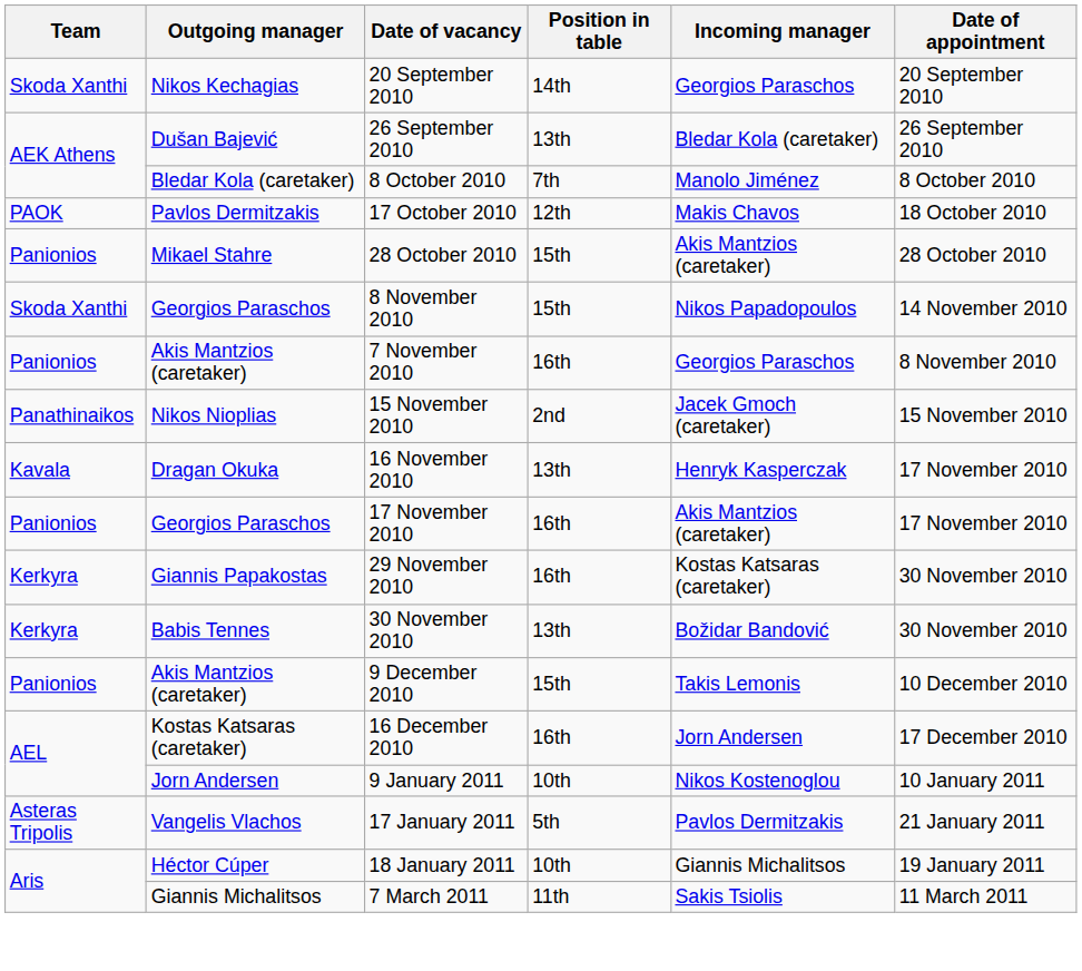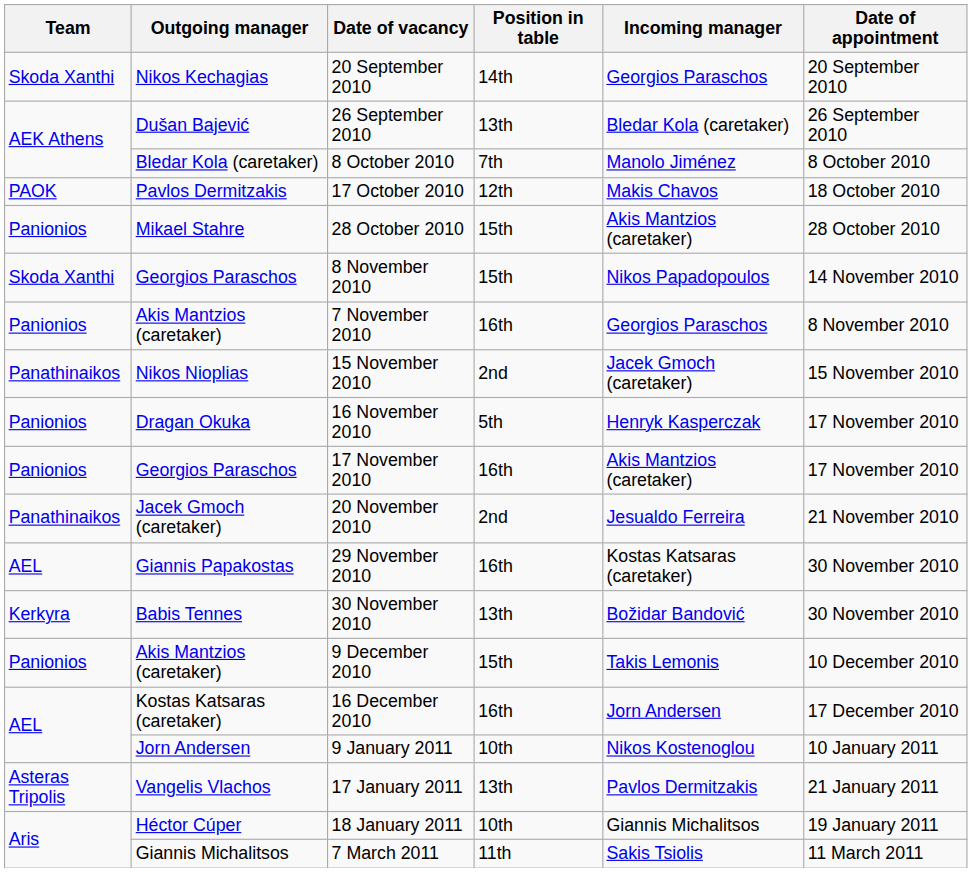16 November 2010 | Team: Kavala -> Panionios
16 November 2010 | Position in table: 13th -> 5th
+ row: Panathinaikos | Jacek Gmoch (caretaker) | 20 November 2010 | 2nd | Jesualdo Ferreira | 21 November 2010
29 November 2010 | Team: Kerkyra -> AEL
17 January 2011 | Position in table: 5th -> 13th
